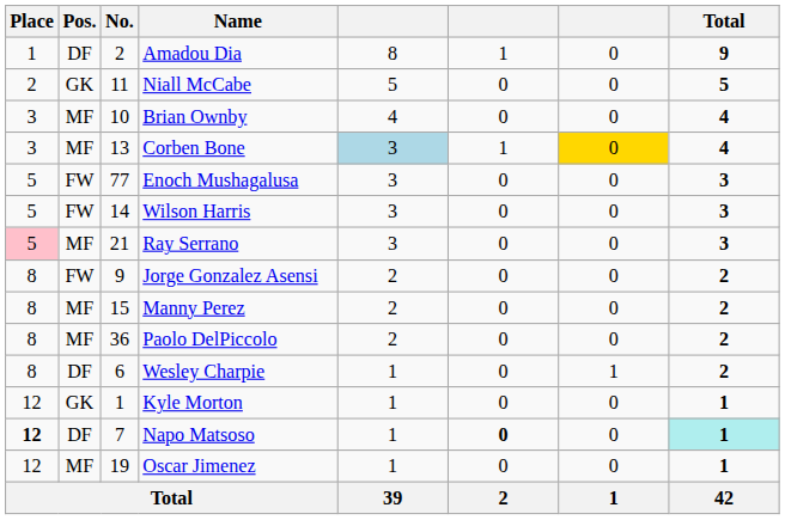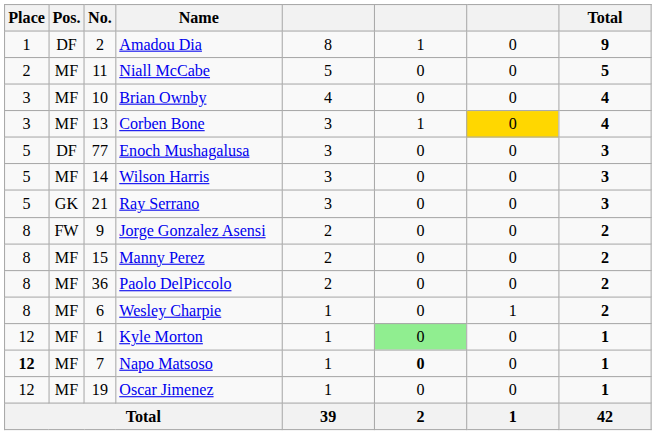Niall McCabe | Pos.: GK -> MF
Corben Bone | column 5: lightblue background -> no background
Enoch Mushagalusa | Pos.: FW -> DF
Wilson Harris | Pos.: FW -> MF
Ray Serrano | Place: pink background -> no background
Ray Serrano | Pos.: MF -> GK
Wesley Charpie | Pos.: DF -> MF
Kyle Morton | Pos.: GK -> MF
Kyle Morton | column 6: no background -> lightgreen background
Napo Matsoso | Pos.: DF -> MF
Napo Matsoso | Total: paleturquoise background -> no background
